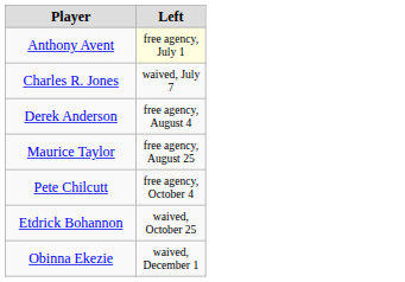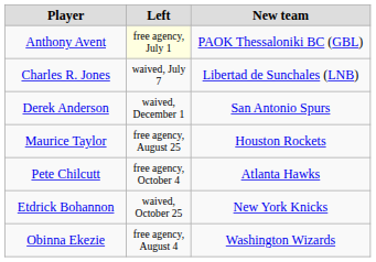+ column: New team | PAOK Thessaloniki BC (GBL) | Libertad de Sunchales (LNB) | San Antonio Spurs | Houston Rockets | Atlanta Hawks | New York Knicks | Washington Wizards
Derek Anderson | Left: free agency, August 4 -> waived, December 1
Obinna Ekezie | Left: waived, December 1 -> free agency, August 4
